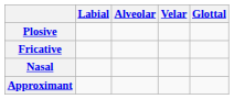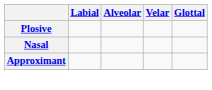- row: Fricative
